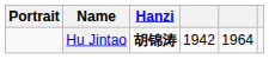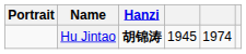Hu Jintao | column 4: 1942 -> 1945
Hu Jintao | column 5: 1964 -> 1974
